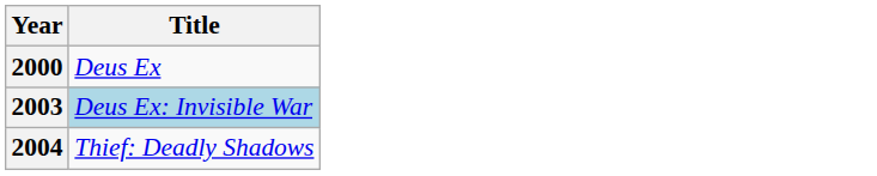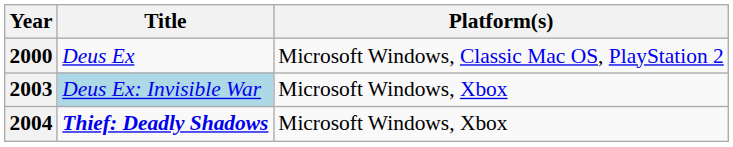+ column: Platform(s) | Microsoft Windows, Classic Mac OS, PlayStation 2 | Microsoft Windows, Xbox | Microsoft Windows, Xbox
2004 | Title: normal -> bold
